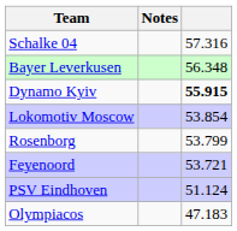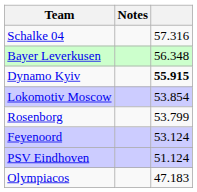Feyenoord | column 3: 53.721 -> 53.124
